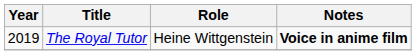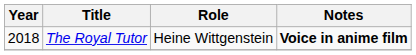The Royal Tutor | Year: 2019 -> 2018
